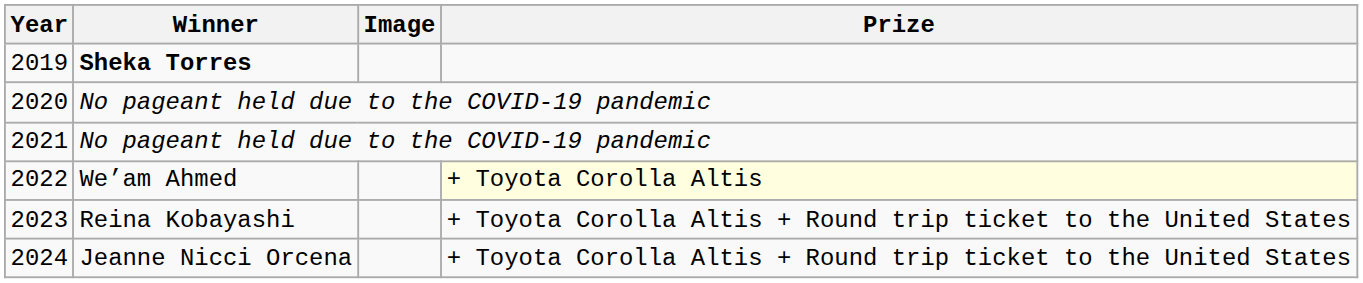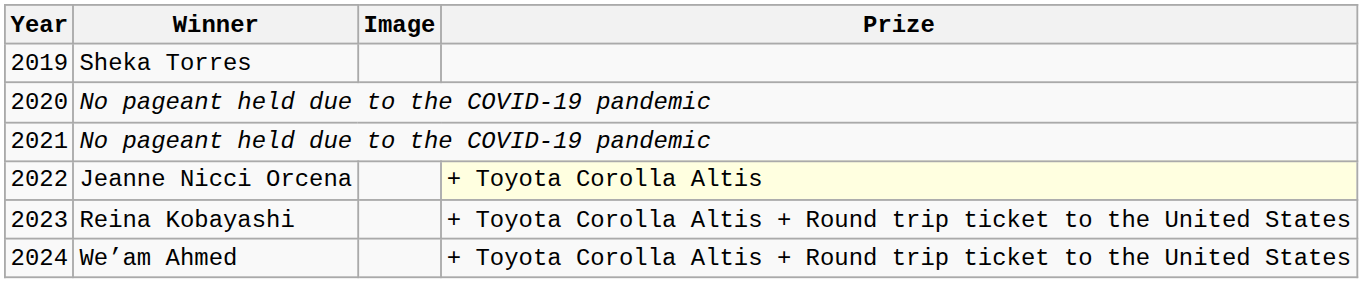2019 | Winner: bold -> normal
2022 | Winner: We’am Ahmed -> Jeanne Nicci Orcena
2024 | Winner: Jeanne Nicci Orcena -> We’am Ahmed
